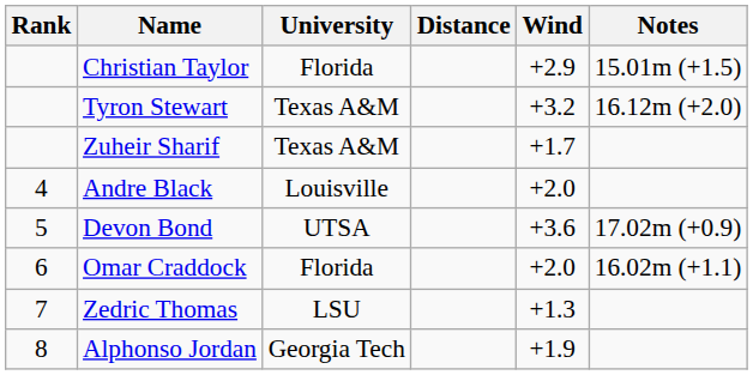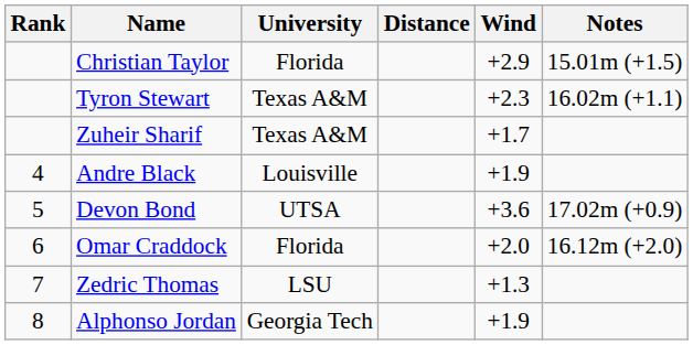Tyron Stewart | Wind: +3.2 -> +2.3
Tyron Stewart | Notes: 16.12m (+2.0) -> 16.02m (+1.1)
Andre Black | Wind: +2.0 -> +1.9
Omar Craddock | Notes: 16.02m (+1.1) -> 16.12m (+2.0)
